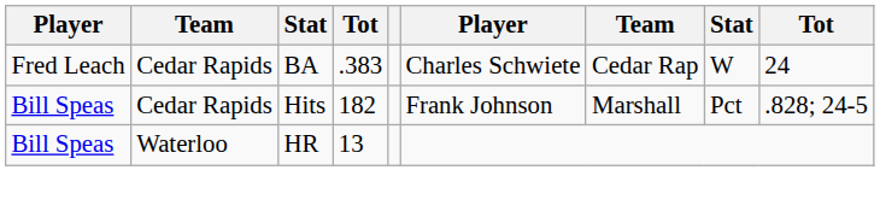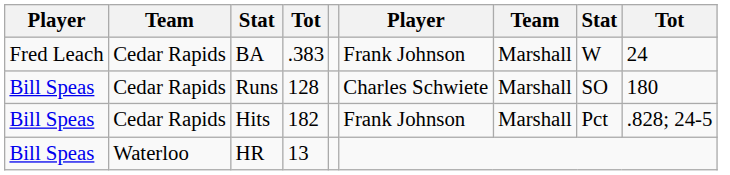BA | column 6: Charles Schwiete -> Frank Johnson
BA | column 7: Cedar Rap -> Marshall
+ row: Bill Speas | Cedar Rapids | Runs | 128 | Charles Schwiete | Marshall | SO | 180
